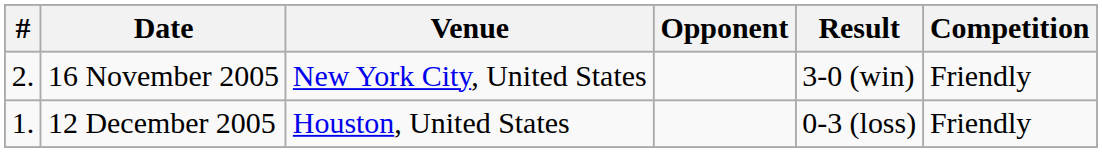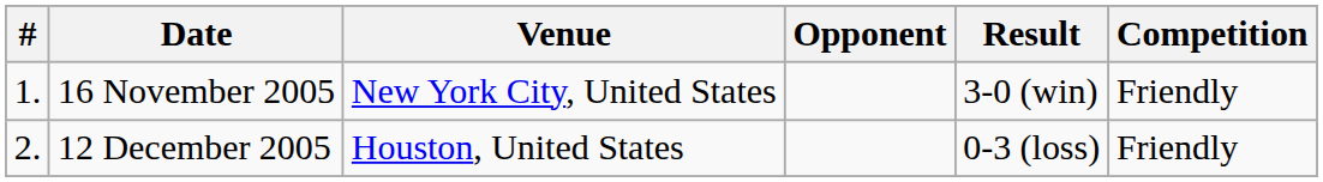16 November 2005 | #: 2. -> 1.
12 December 2005 | #: 1. -> 2.
